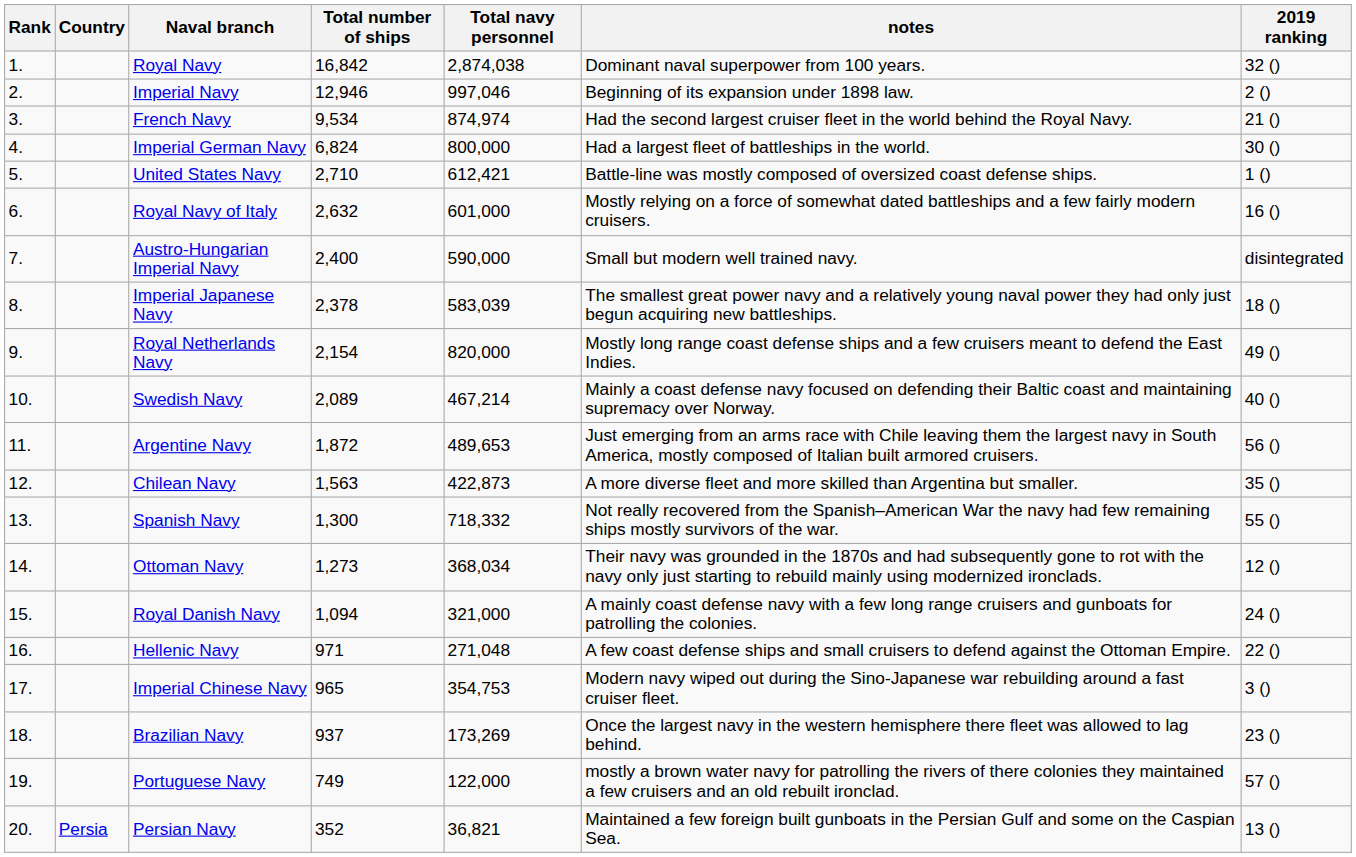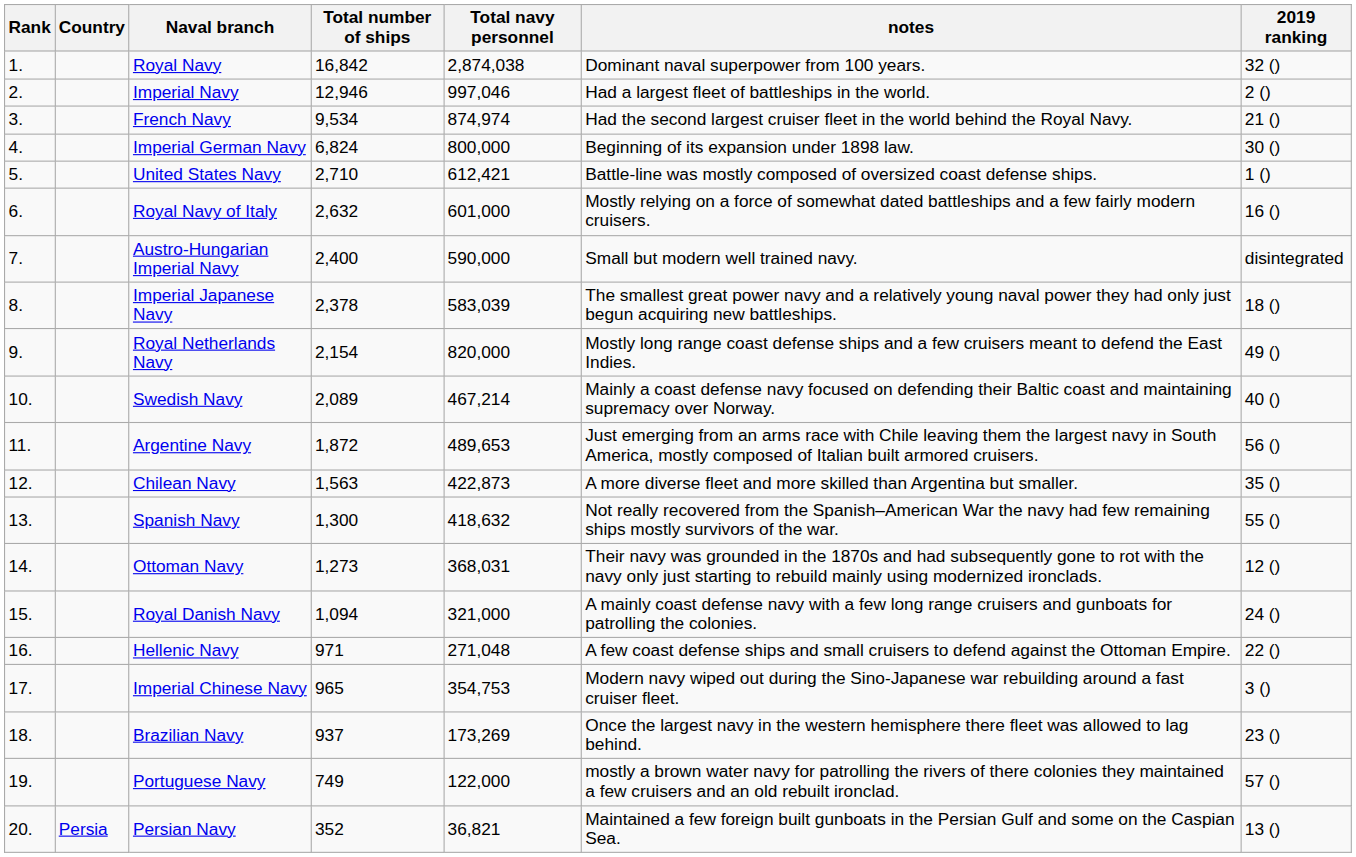Imperial Navy | notes: Beginning of its expansion under 1898 law. -> Had a largest fleet of battleships in the world.
Imperial German Navy | notes: Had a largest fleet of battleships in the world. -> Beginning of its expansion under 1898 law.
Spanish Navy | Total navy personnel: 718,332 -> 418,632
Ottoman Navy | Total navy personnel: 368,034 -> 368,031
